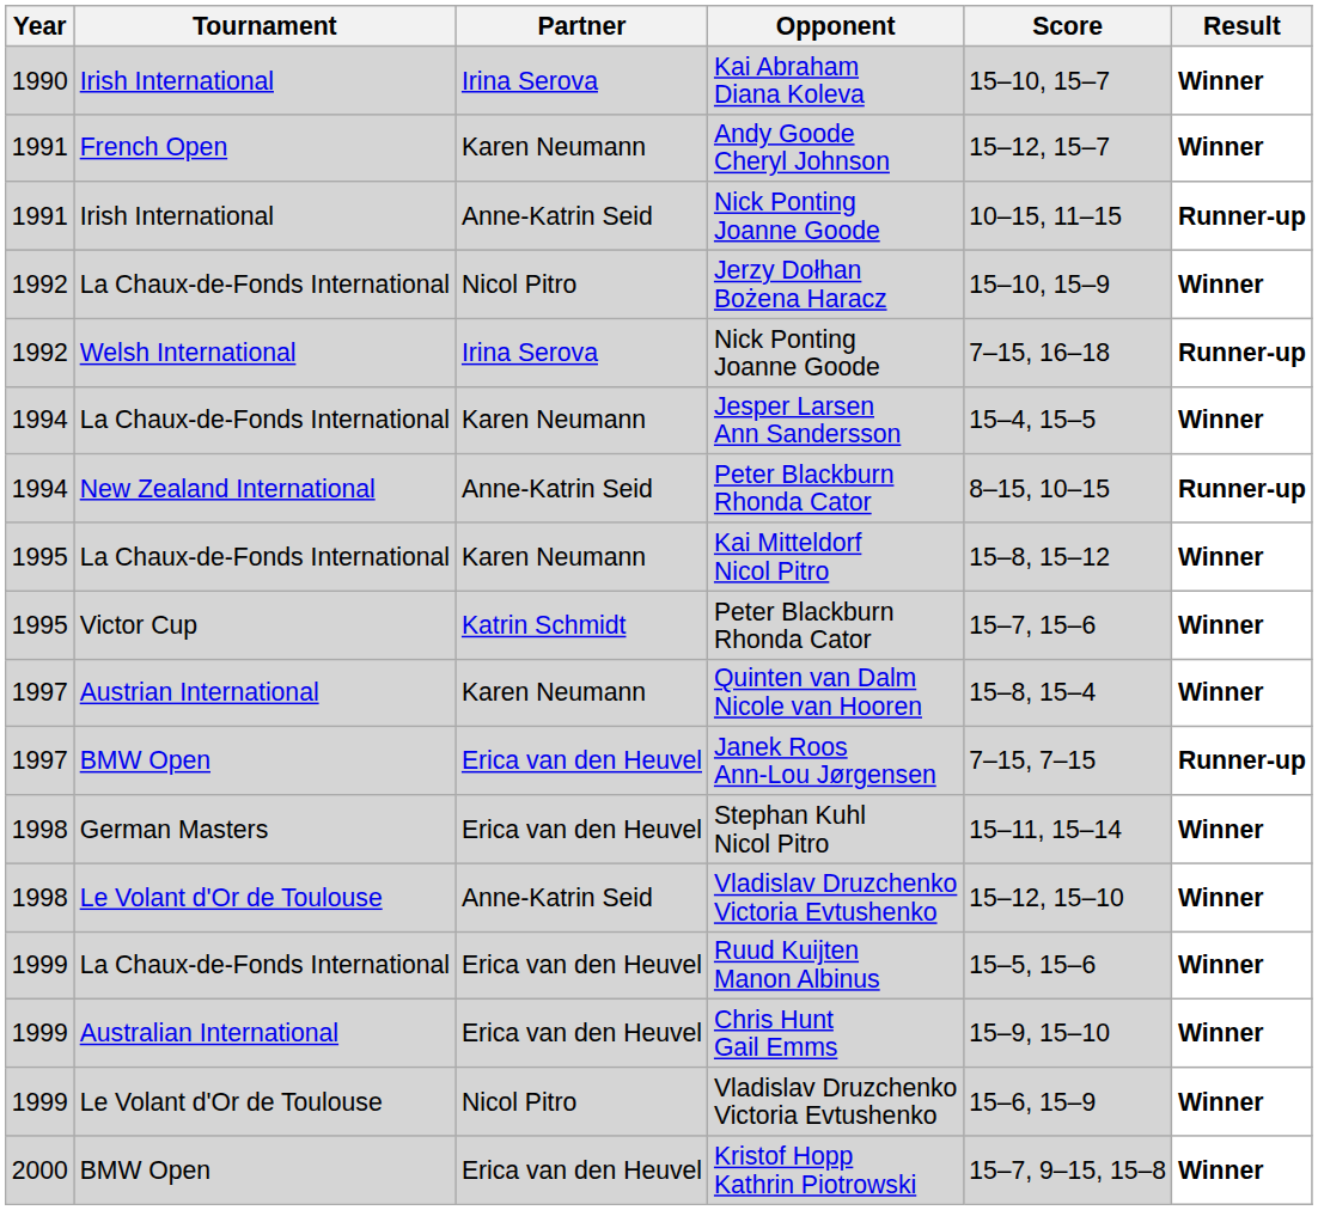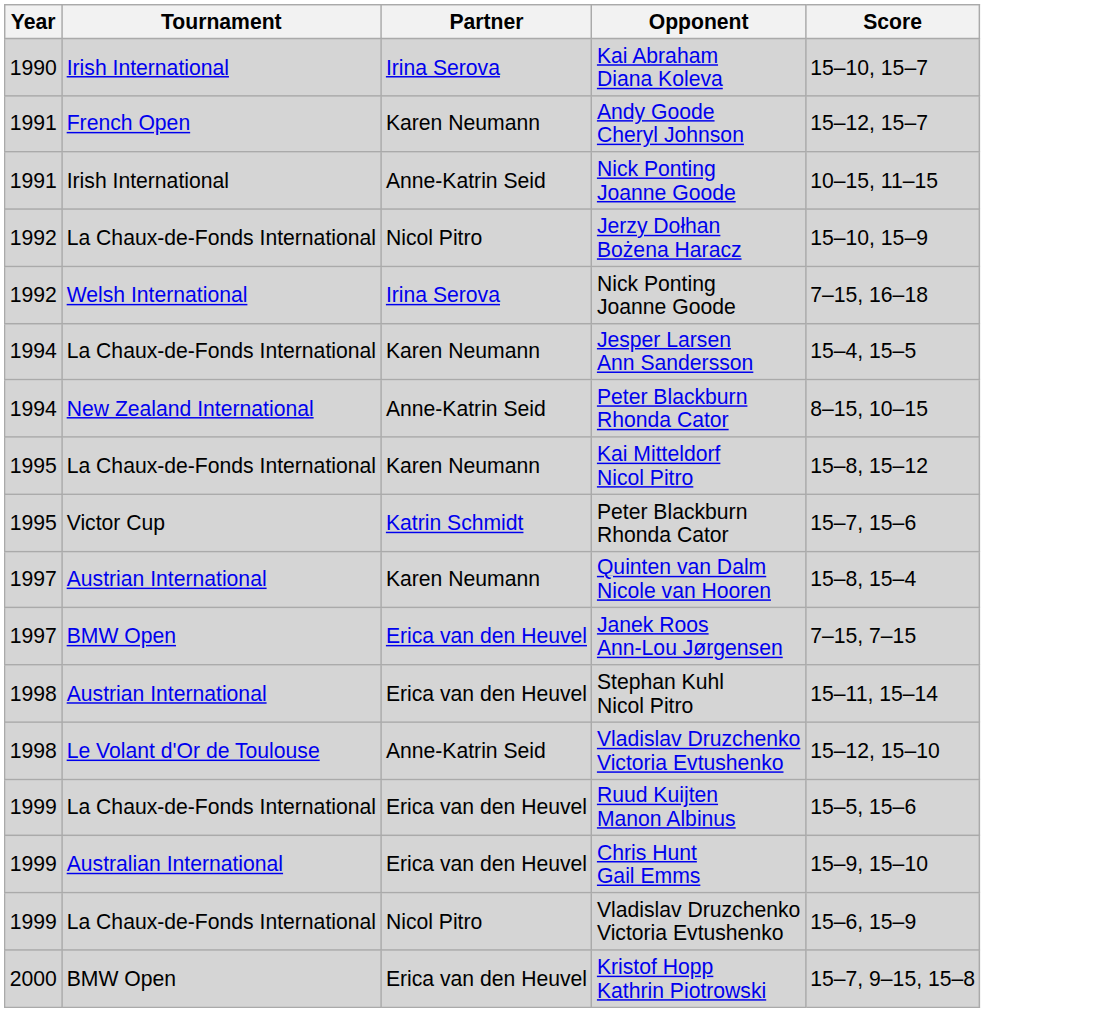- column: Result | Winner | Winner | Runner-up | Winner | Runner-up | Winner | Runner-up | Winner | Winner | Winner | Runner-up | Winner | Winner | Winner | Winner | Winner | Winner
Stephan Kuhl Nicol Pitro | Tournament: German Masters -> Austrian International
1999 / Vladislav Druzchenko Victoria Evtushenko | Tournament: Le Volant d'Or de Toulouse -> La Chaux-de-Fonds International
